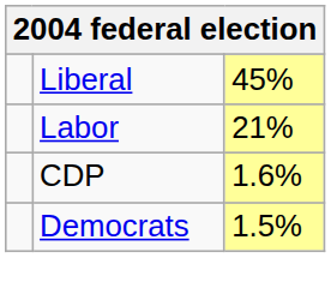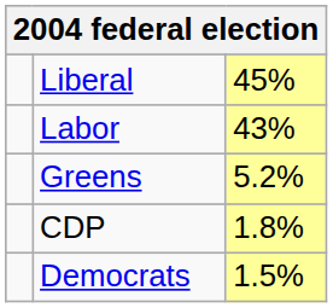Labor | column 3: 21% -> 43%
+ row: Greens | 5.2%
CDP | column 3: 1.6% -> 1.8%
